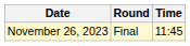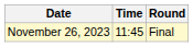columns swapped: Time <-> Round
